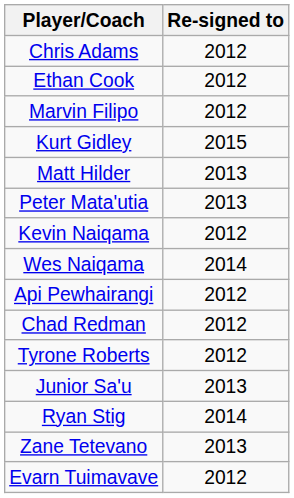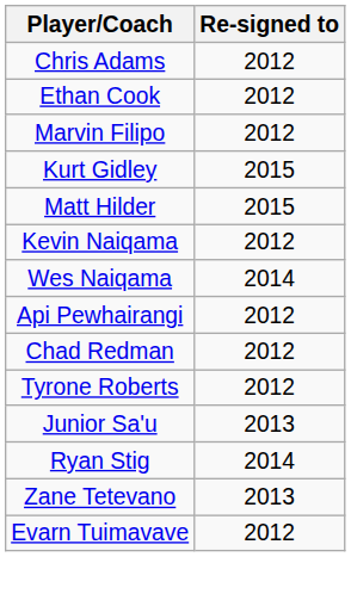Matt Hilder | Re-signed to: 2013 -> 2015
- row: Peter Mata'utia | 2013
